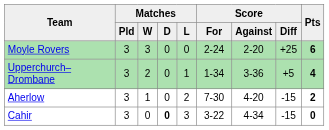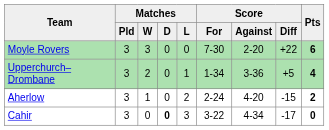Moyle Rovers | Score / For: 2-24 -> 7-30
Moyle Rovers | Score / Diff: +25 -> +22
Aherlow | Score / For: 7-30 -> 2-24
Cahir | Score / Diff: -15 -> -17
